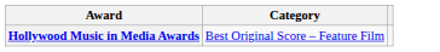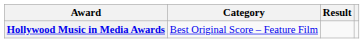+ column: Result
